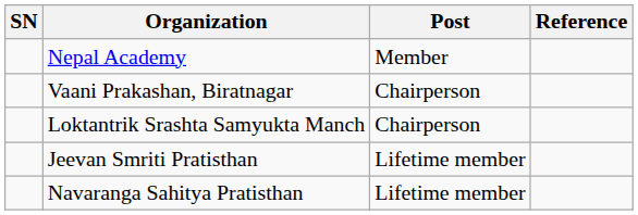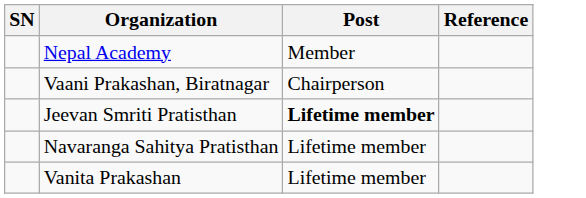- row: Loktantrik Srashta Samyukta Manch | Chairperson
Jeevan Smriti Pratisthan | Post: normal -> bold
+ row: Vanita Prakashan | Lifetime member
